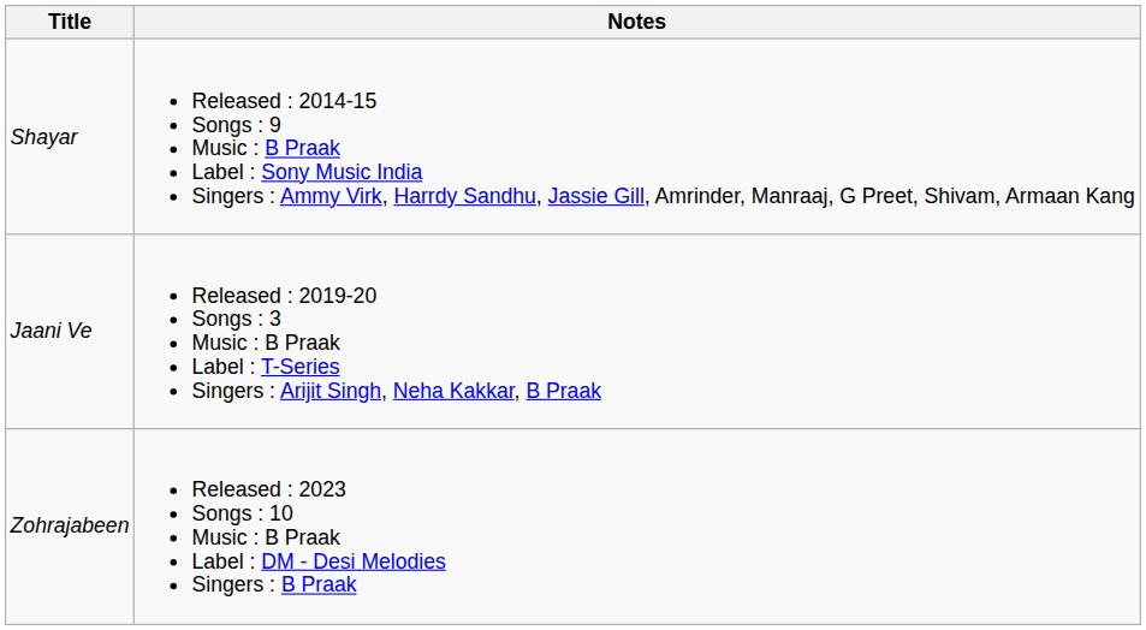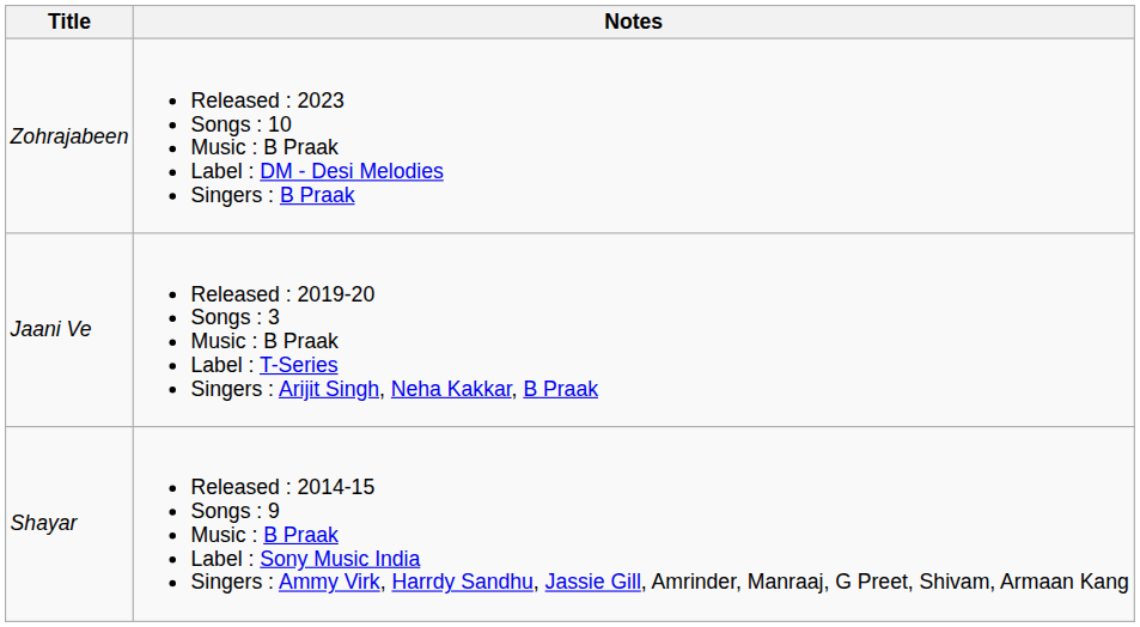rows swapped: Shayar <-> Zohrajabeen
